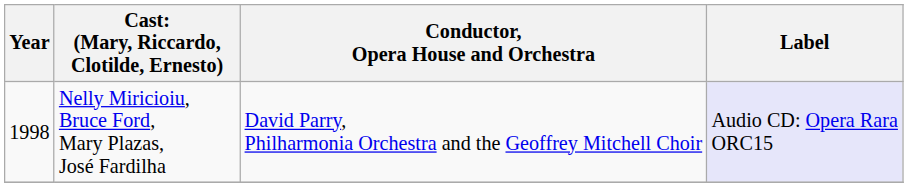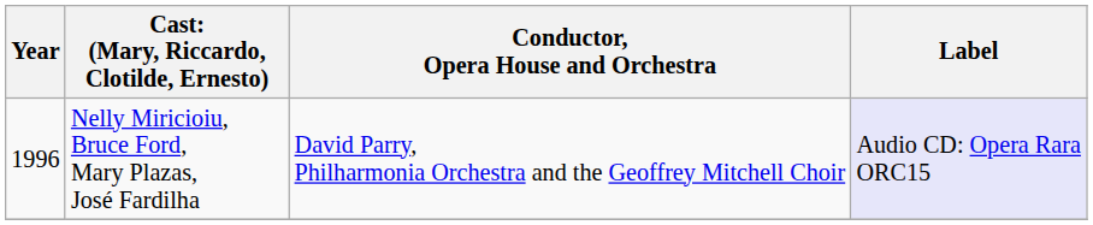Nelly Miricioiu, Bruce Ford, Mary Plazas, José Fardilha | Year: 1998 -> 1996
